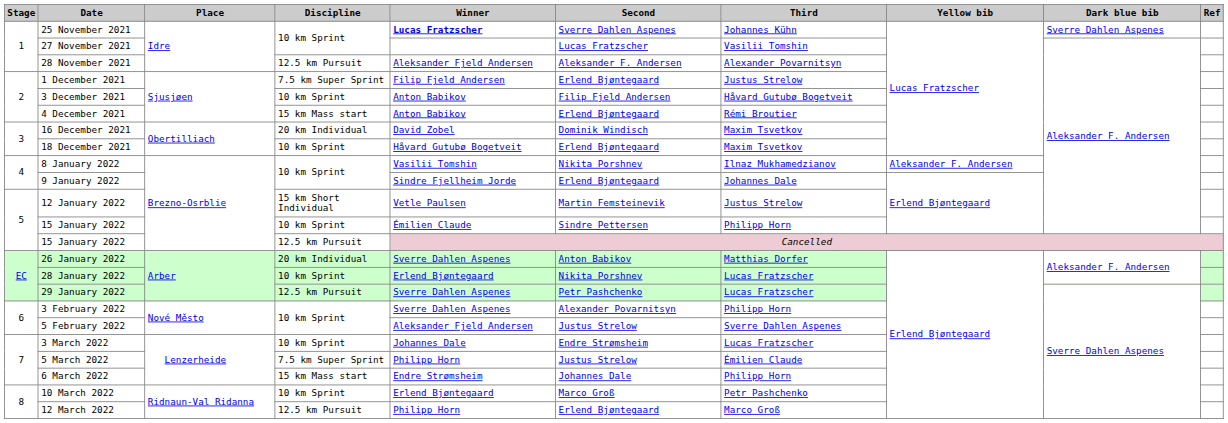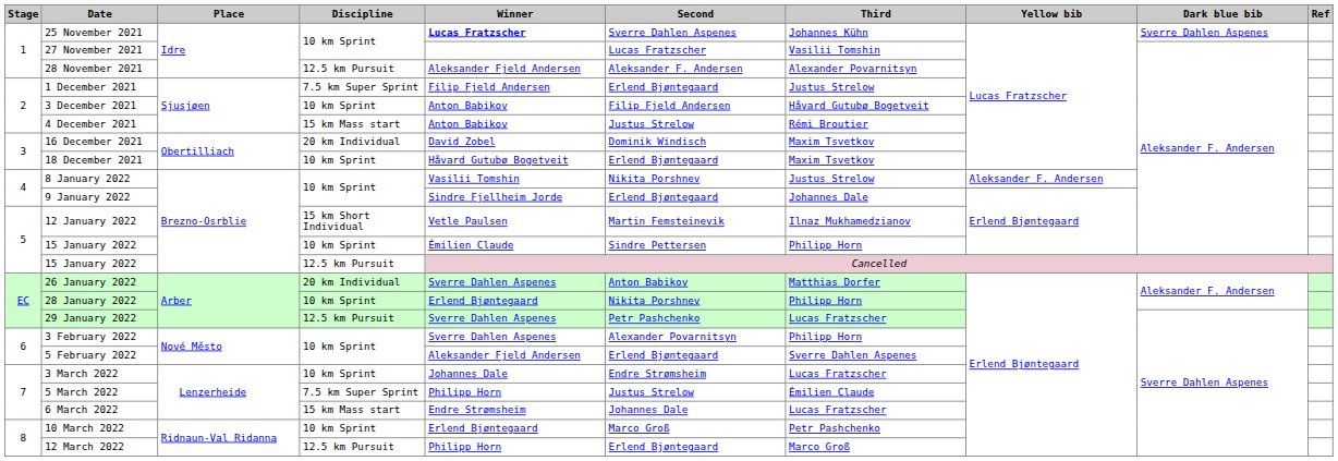4 December 2021 | Second: Erlend Bjøntegaard -> Justus Strelow
8 January 2022 | Third: Ilnaz Mukhamedzianov -> Justus Strelow
12 January 2022 | Third: Justus Strelow -> Ilnaz Mukhamedzianov
28 January 2022 | Third: Lucas Fratzscher -> Philipp Horn
5 February 2022 | Second: Justus Strelow -> Erlend Bjøntegaard
6 March 2022 | Third: Philipp Horn -> Lucas Fratzscher
